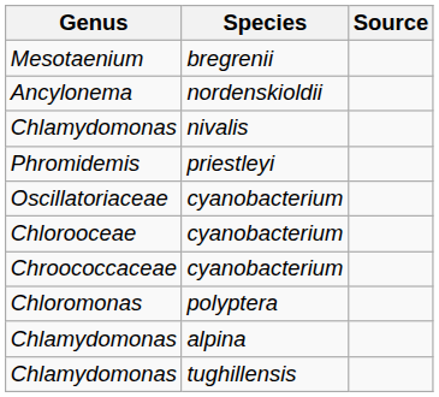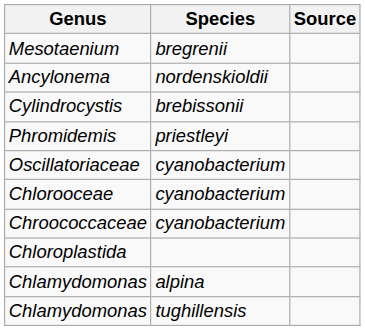+ row: Cylindrocystis | brebissonii
- row: Chlamydomonas | nivalis
+ row: Chloroplastida
- row: Chloromonas | polyptera
